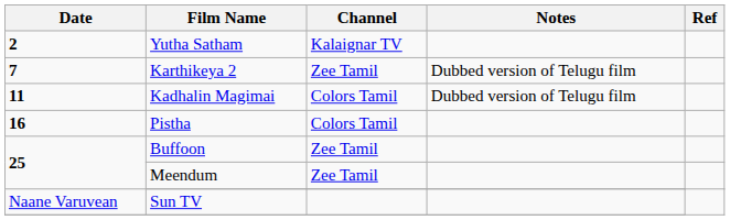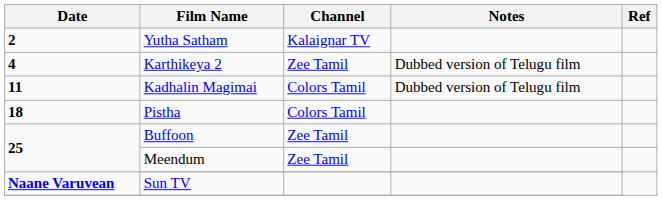Karthikeya 2 | Date: 7 -> 4
Pistha | Date: 16 -> 18
Sun TV | Date: normal -> bold
